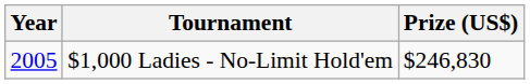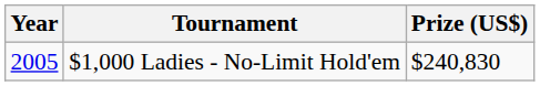$1,000 Ladies - No-Limit Hold'em | Prize (US$): $246,830 -> $240,830
